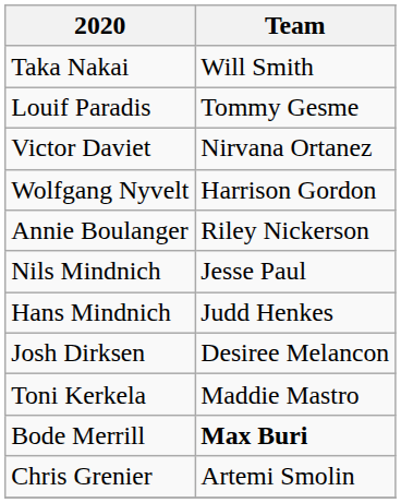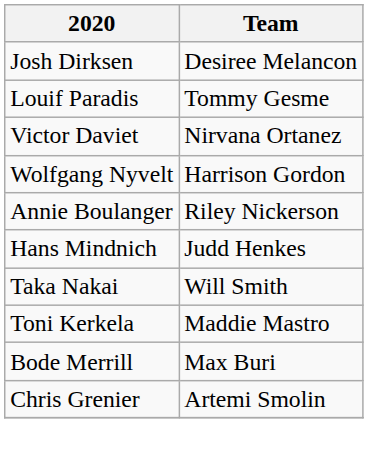rows swapped: Josh Dirksen <-> Taka Nakai
- row: Nils Mindnich | Jesse Paul
Bode Merrill | Team: bold -> normal
